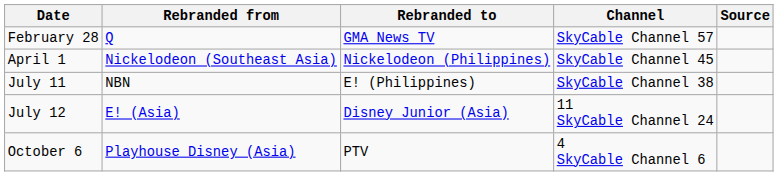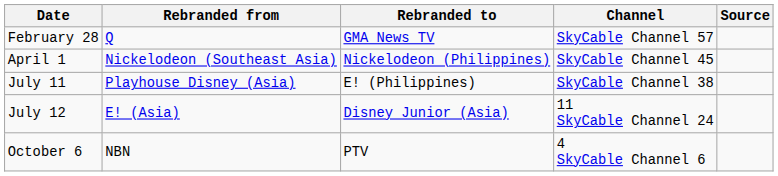July 11 | Rebranded from: NBN -> Playhouse Disney (Asia)
October 6 | Rebranded from: Playhouse Disney (Asia) -> NBN
